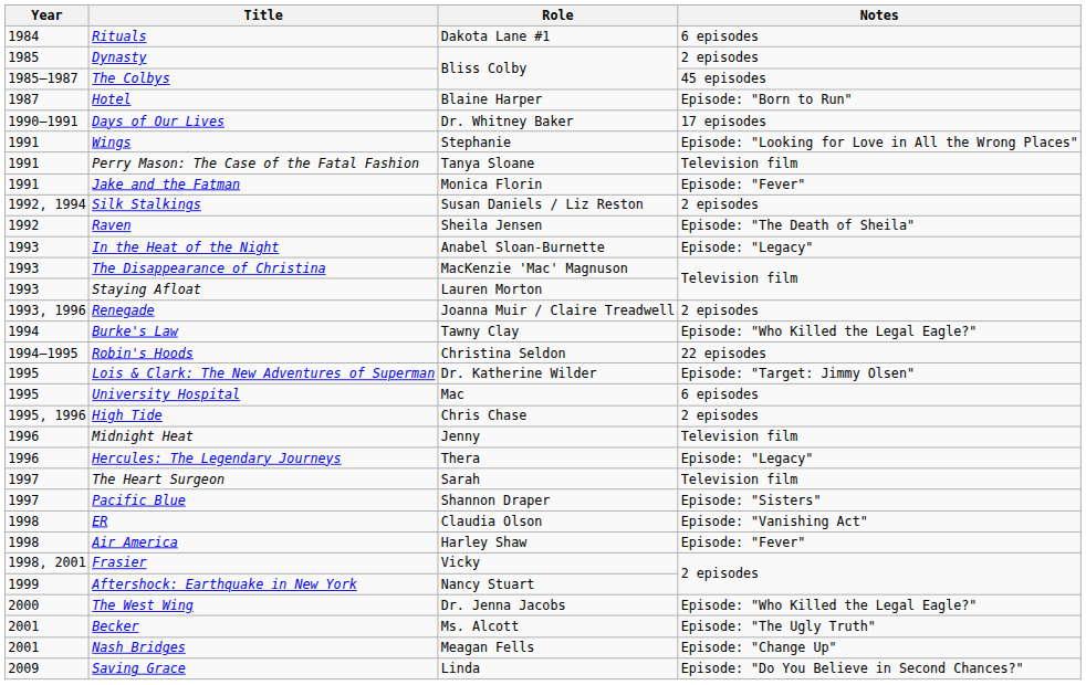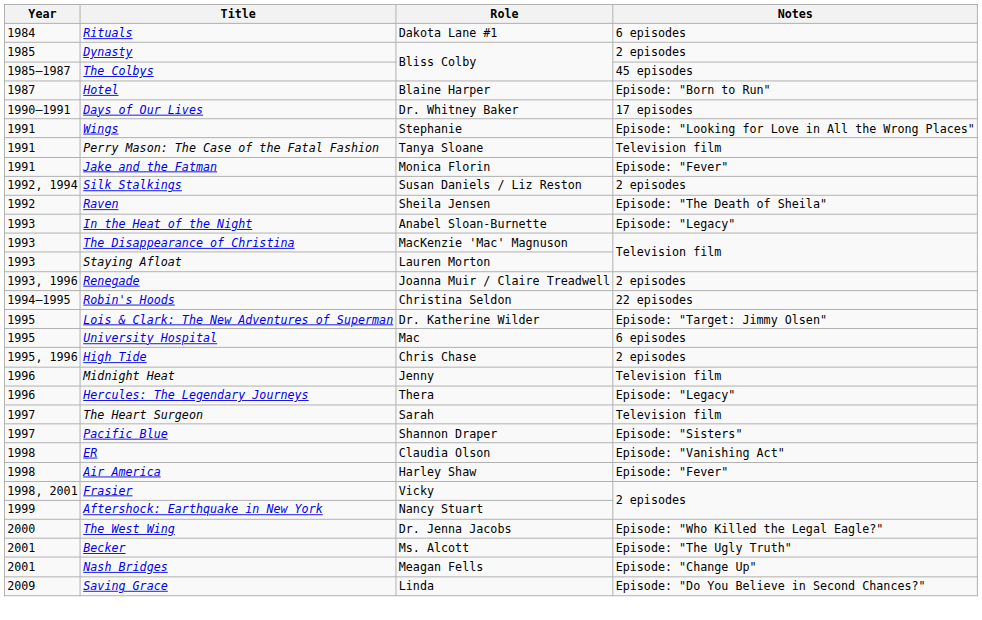- row: 1994 | Burke's Law | Tawny Clay | Episode: "Who Killed the Legal Eagle?"
